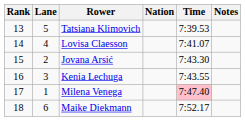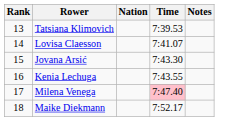- column: Lane | 5 | 4 | 2 | 3 | 1 | 6
